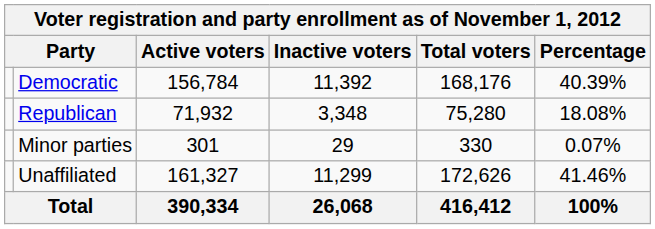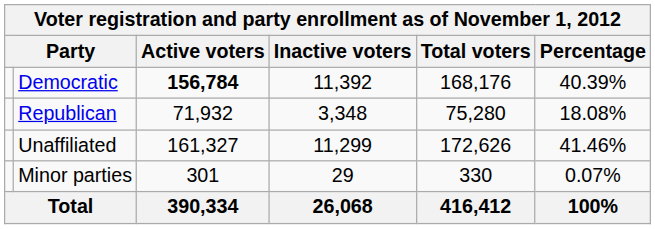Democratic | Active voters: normal -> bold
rows swapped: Unaffiliated <-> Minor parties
